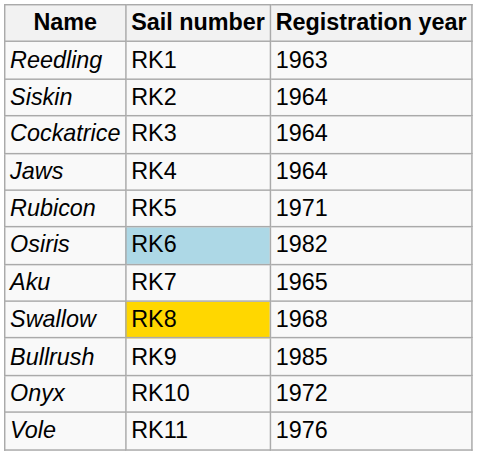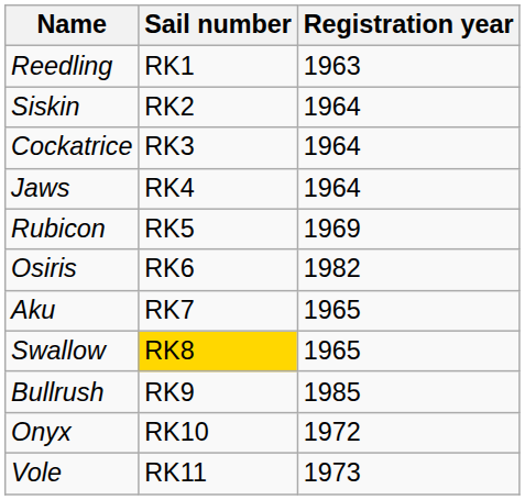Rubicon | Registration year: 1971 -> 1969
Osiris | Sail number: lightblue background -> no background
Swallow | Registration year: 1968 -> 1965
Vole | Registration year: 1976 -> 1973
